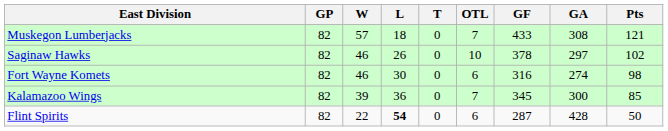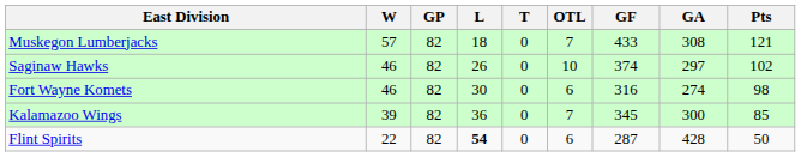columns swapped: GP <-> W
Saginaw Hawks | GF: 378 -> 374
